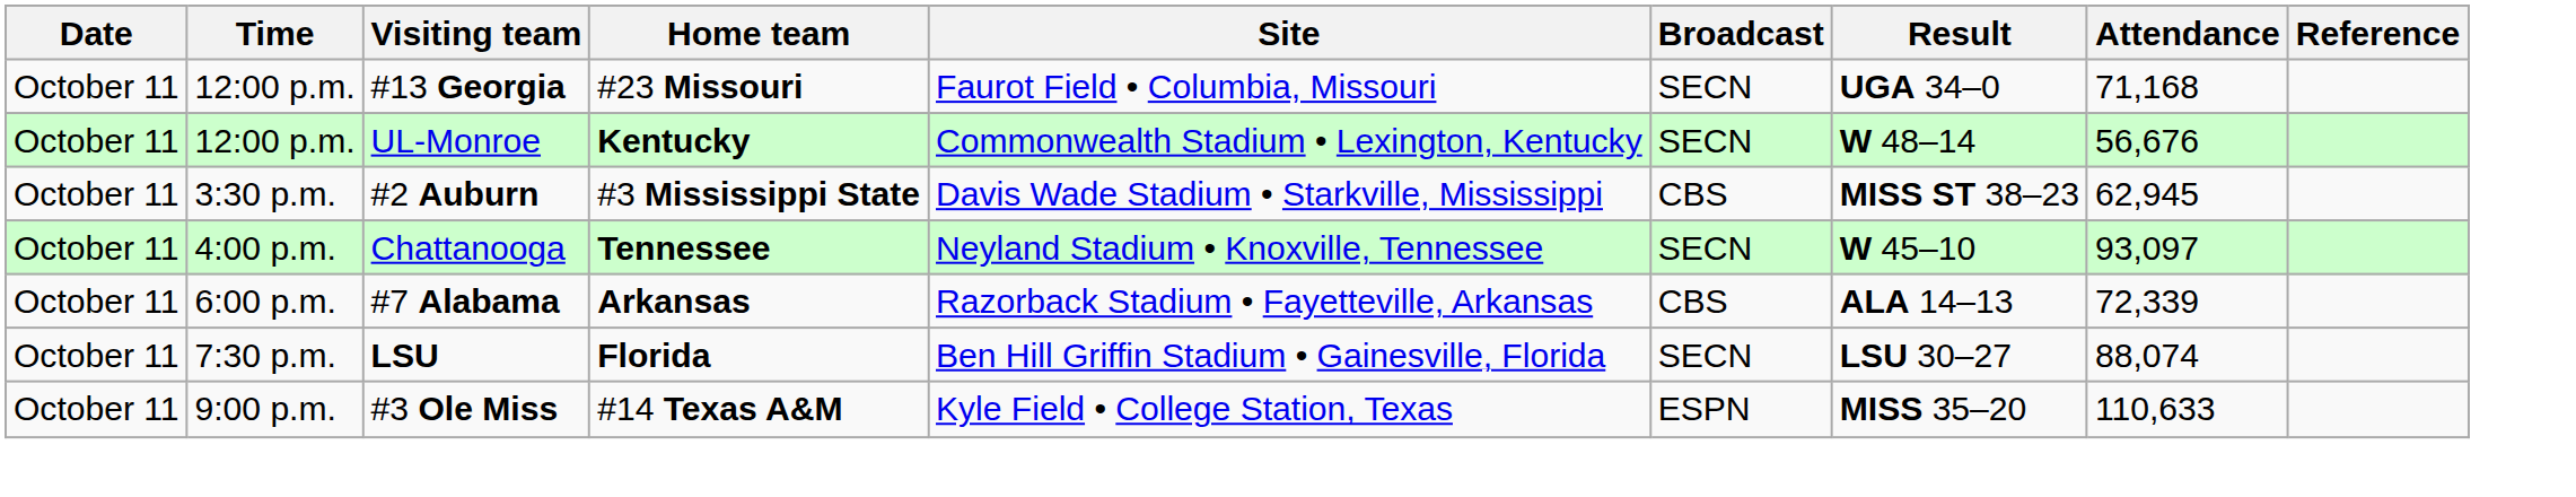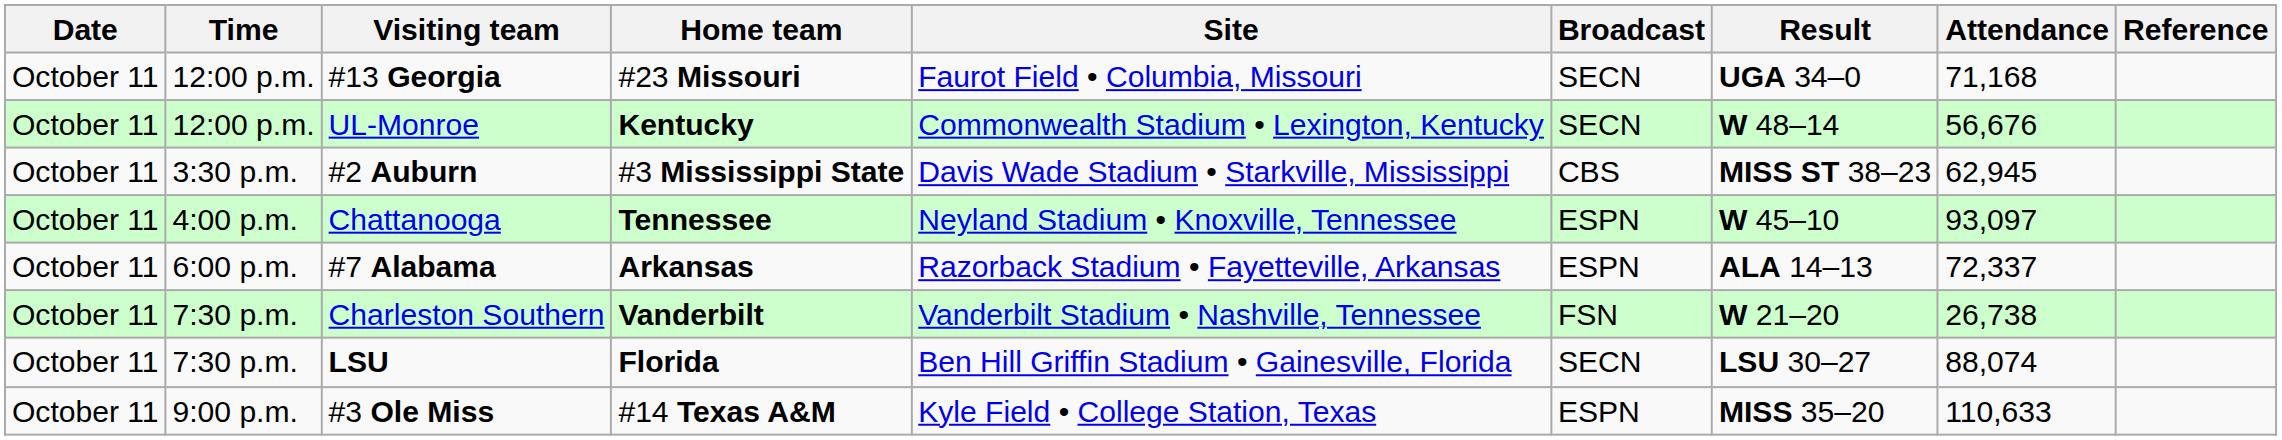Chattanooga | Broadcast: SECN -> ESPN
#7 Alabama | Broadcast: CBS -> ESPN
#7 Alabama | Attendance: 72,339 -> 72,337
+ row: October 11 | 7:30 p.m. | Charleston Southern | Vanderbilt | Vanderbilt Stadium • Nashville, Tennessee | FSN | W 21–20 | 26,738
